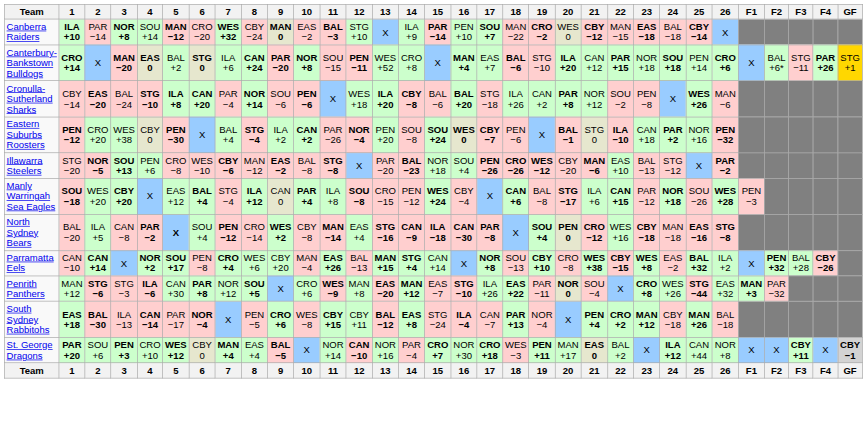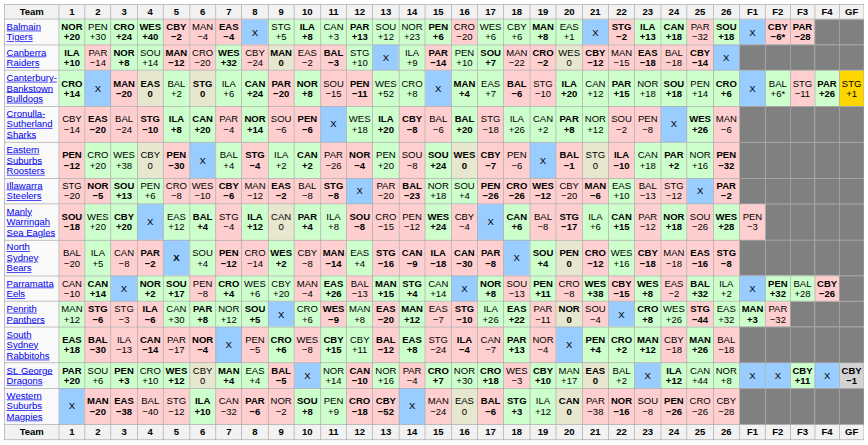+ row: Balmain Tigers | NOR +20 | PEN +30 | CRO +24 | WES +40 | CBY −2 | MAN −4 | EAS −4 | X | STG +5 | ILA +8 | CAN +3 | PAR +13 | SOU +12 | NOR +23 | PEN +6 | CRO −20 | WES +6 | CBY +6 | MAN +8 | EAS +1 | X | STG −2 | ILA +13 | CAN +18 | PAR −32 | SOU +18 | X | CBY −6* | PAR −28
Parramatta Eels | 19: CBY +10 -> PEN +11
St. George Dragons | 19: PEN +11 -> CBY +10
+ row: Western Suburbs Magpies | X | MAN −20 | EAS −38 | BAL −40 | STG −12 | ILA +10 | CAN −32 | PAR −6 | NOR −2 | SOU +8 | PEN +9 | CRO −18 | CBY −52 | X | MAN −24 | EAS 0 | BAL −6 | STG +3 | ILA +12 | CAN 0 | PAR −38 | NOR −16 | SOU −8 | PEN −26 | CRO −26 | CBY −28
